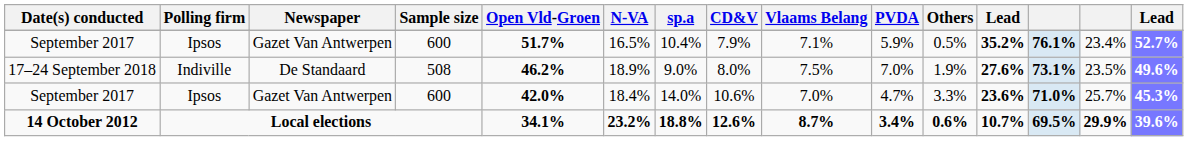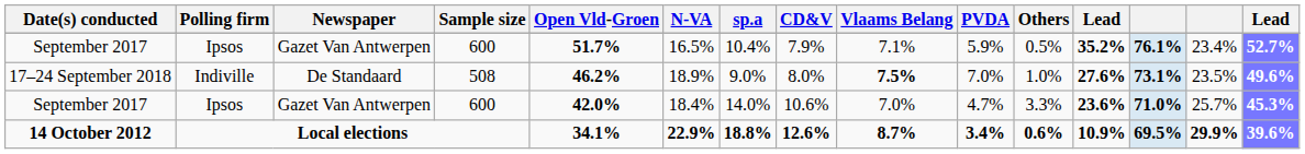17–24 September 2018 | Vlaams Belang: normal -> bold
17–24 September 2018 | Others: 1.9% -> 1.0%
14 October 2012 | N-VA: 23.2% -> 22.9%
14 October 2012 | column 12: 10.7% -> 10.9%
